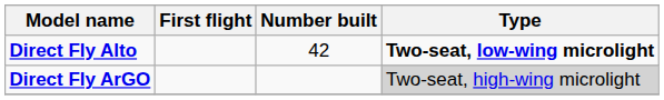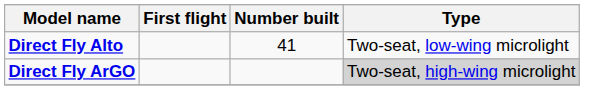Direct Fly Alto | Number built: 42 -> 41
Direct Fly Alto | Type: bold -> normal
